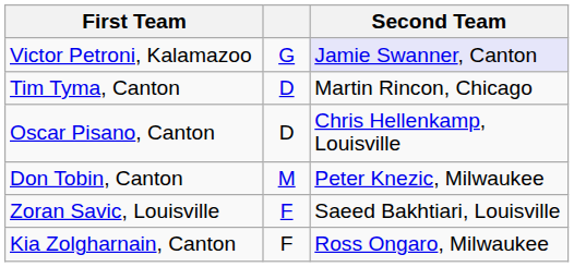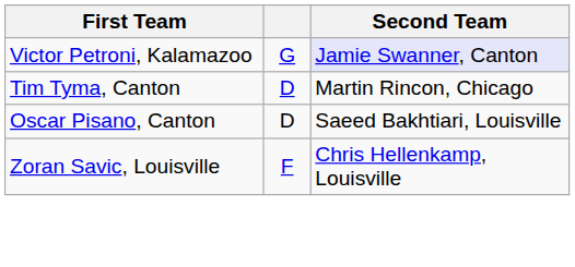Oscar Pisano, Canton | Second Team: Chris Hellenkamp, Louisville -> Saeed Bakhtiari, Louisville
- row: Don Tobin, Canton | M | Peter Knezic, Milwaukee
Zoran Savic, Louisville | Second Team: Saeed Bakhtiari, Louisville -> Chris Hellenkamp, Louisville
- row: Kia Zolgharnain, Canton | F | Ross Ongaro, Milwaukee
